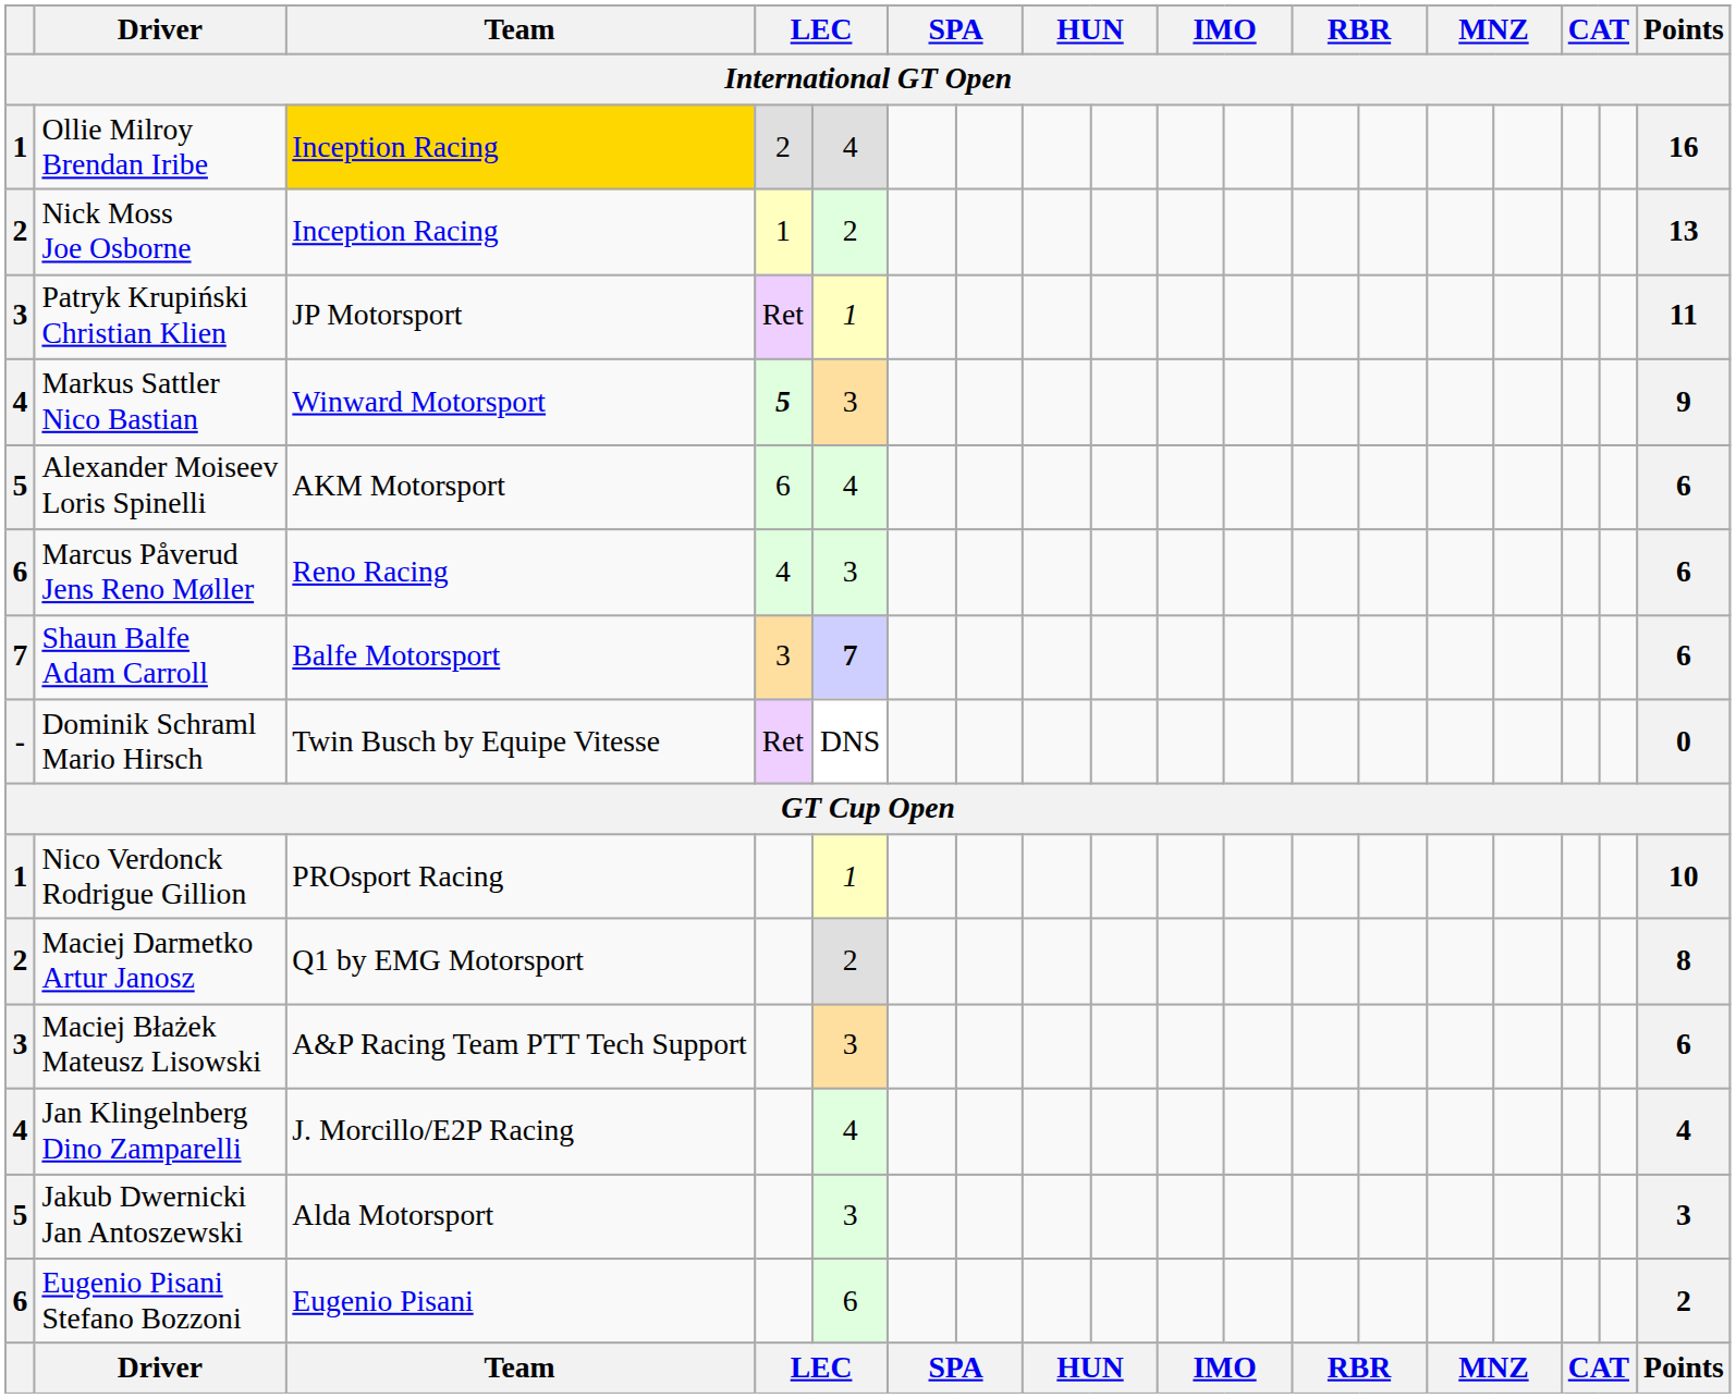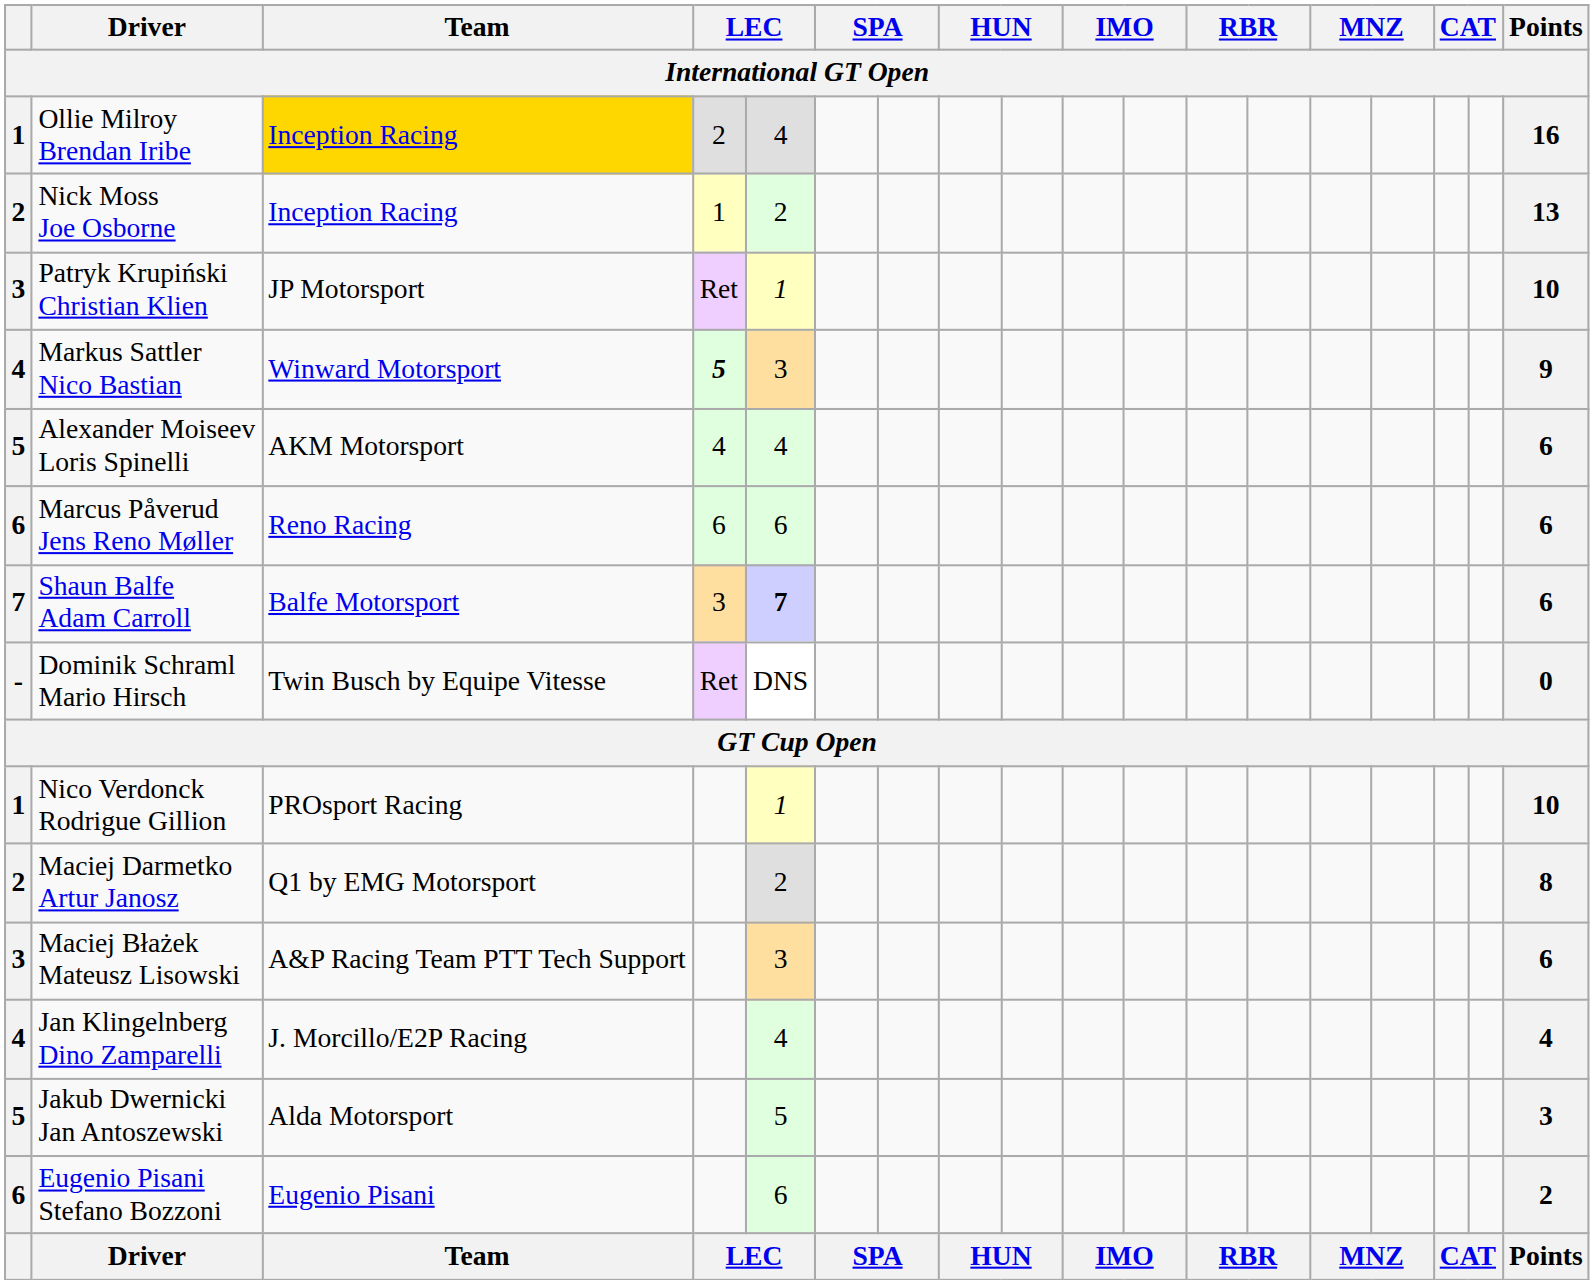Patryk Krupiński Christian Klien | Points: 11 -> 10
Alexander Moiseev Loris Spinelli | column 4: 6 -> 4
Marcus Påverud Jens Reno Møller | column 4: 4 -> 6
Marcus Påverud Jens Reno Møller | column 5: 3 -> 6
Jakub Dwernicki Jan Antoszewski | column 5: 3 -> 5
